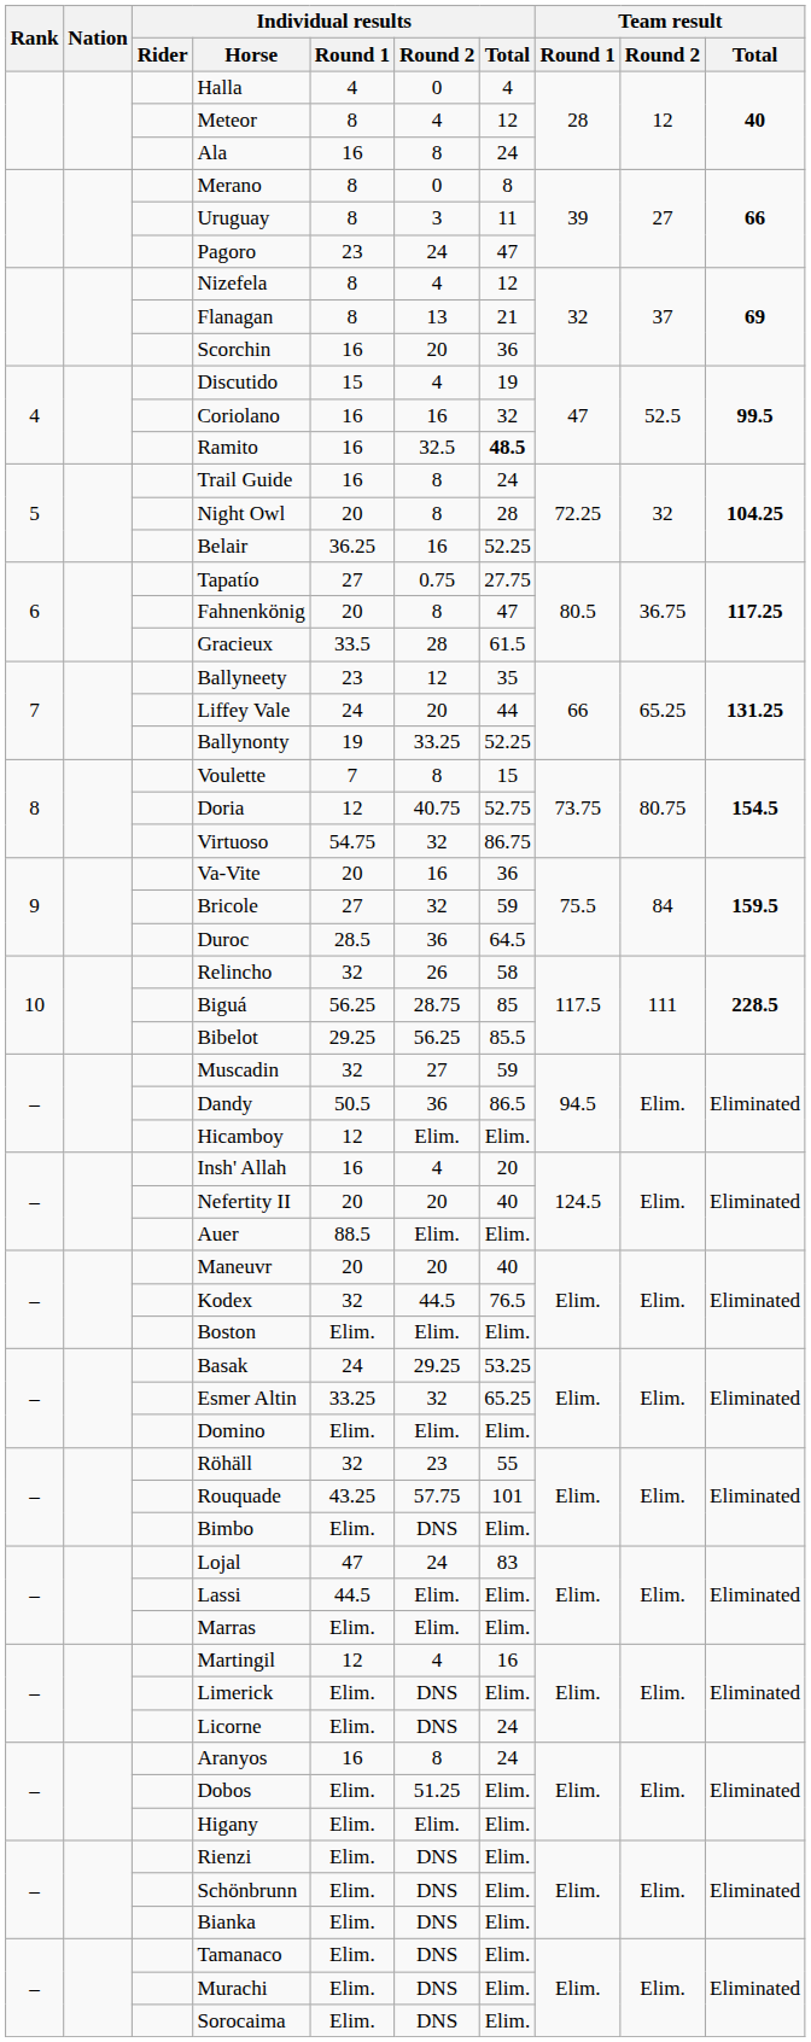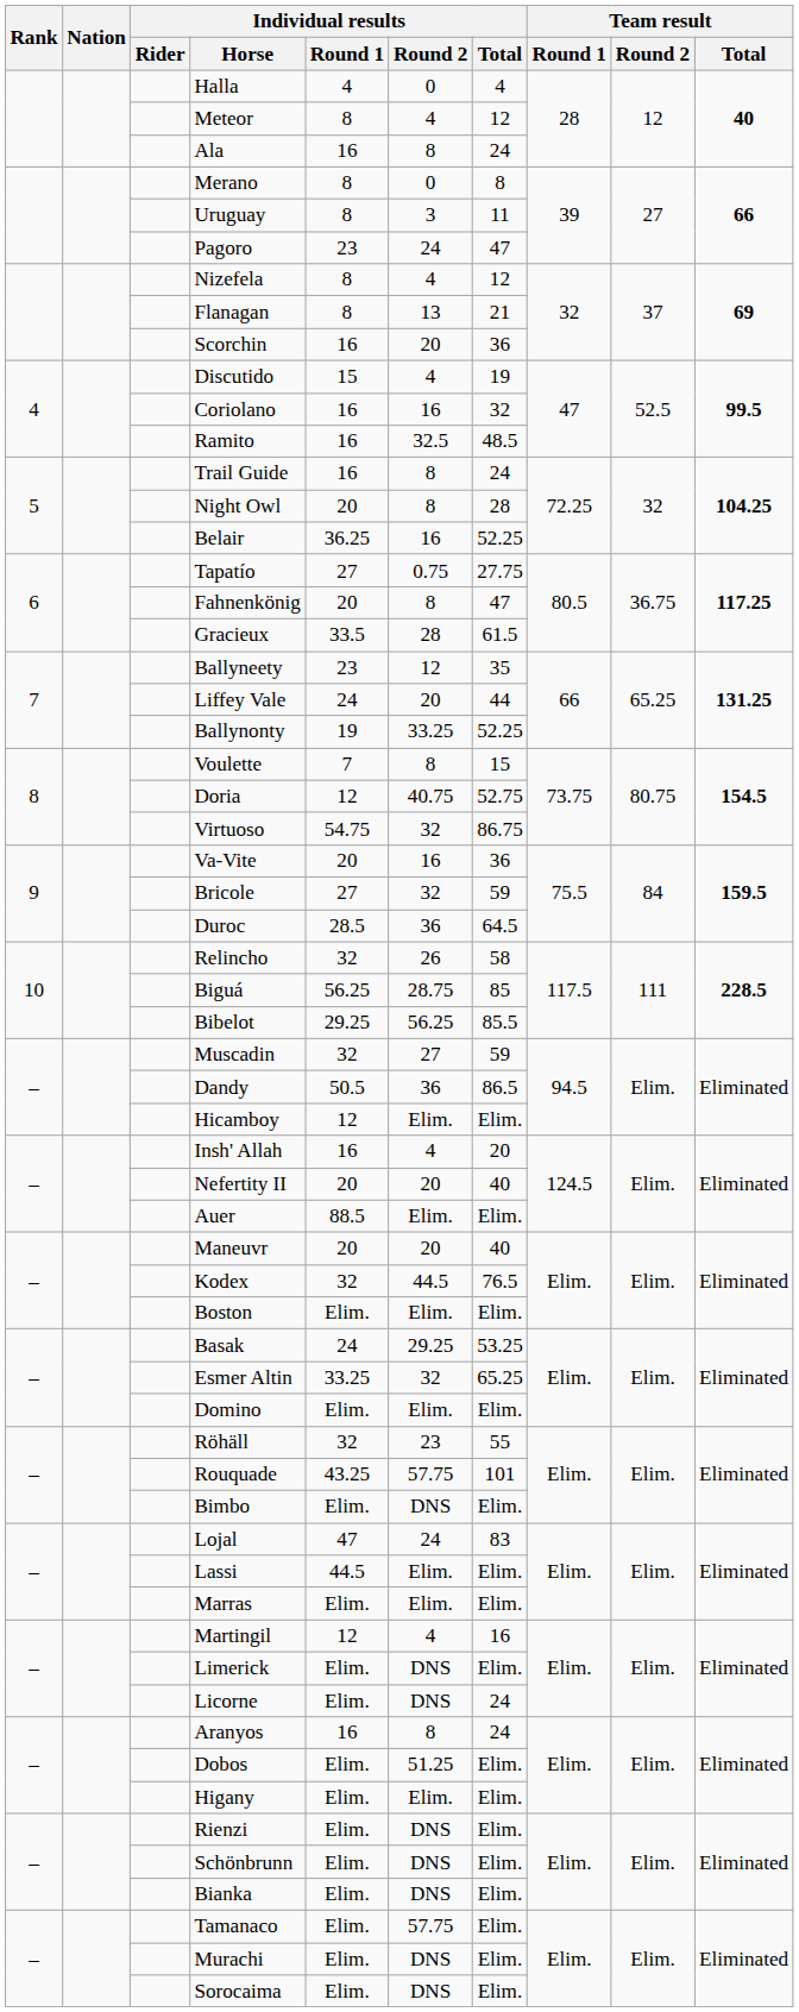Ramito | Individual results / Total: bold -> normal
Tamanaco | Individual results / Round 2: DNS -> 57.75
